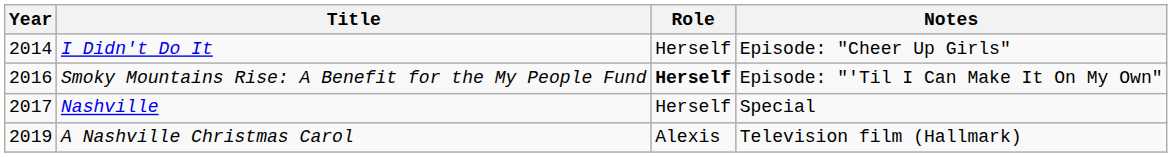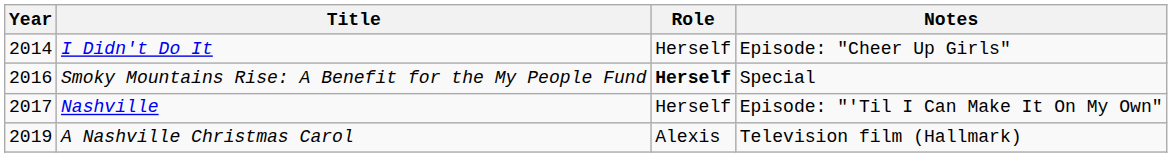Smoky Mountains Rise: A Benefit for the My People Fund | Notes: Episode: "'Til I Can Make It On My Own" -> Special
Nashville | Notes: Special -> Episode: "'Til I Can Make It On My Own"
